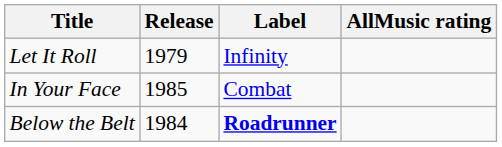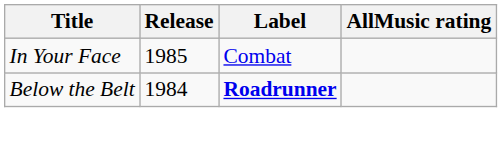- row: Let It Roll | 1979 | Infinity
